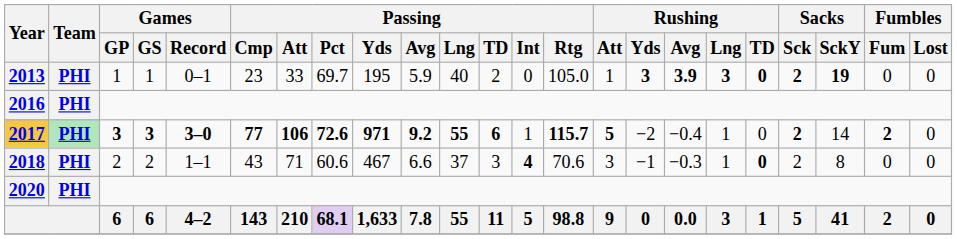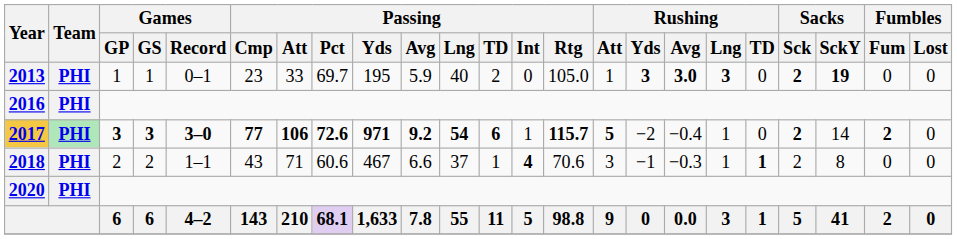2013 | Rushing / Avg: 3.9 -> 3.0
2013 | Rushing / TD: bold -> normal
2017 | Passing / Lng: 55 -> 54
2018 | Passing / TD: 3 -> 1
2018 | Rushing / TD: 0 -> 1
